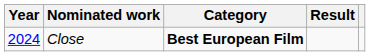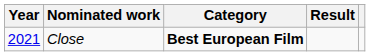Close | Year: 2024 -> 2021
